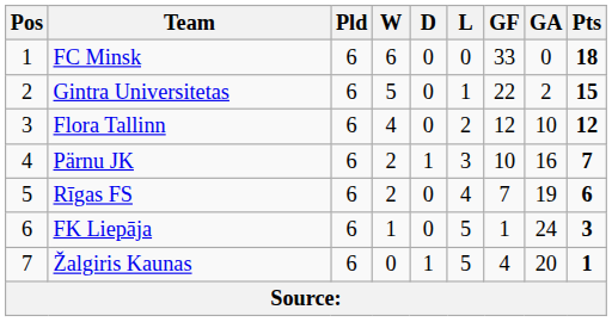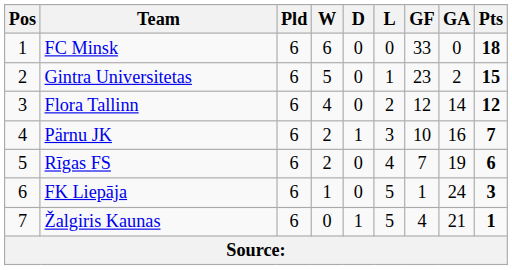Gintra Universitetas | GF: 22 -> 23
Flora Tallinn | GA: 10 -> 14
Žalgiris Kaunas | GA: 20 -> 21
